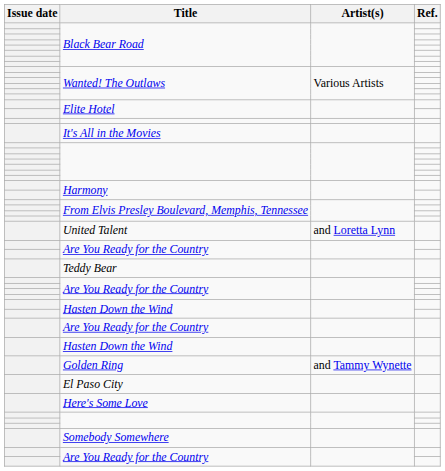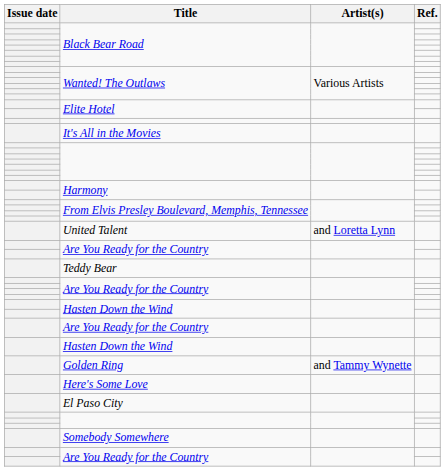rows swapped: Here's Some Love <-> El Paso City
